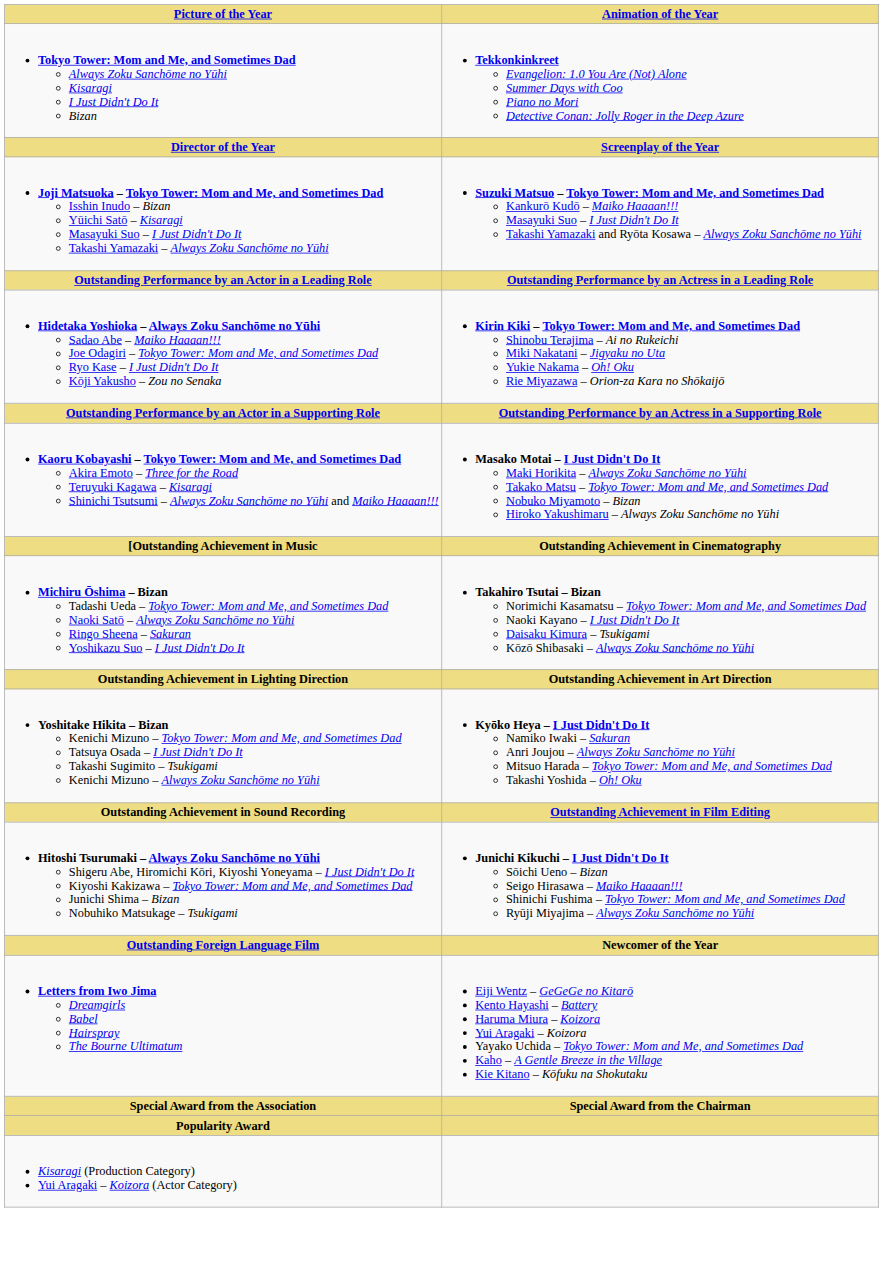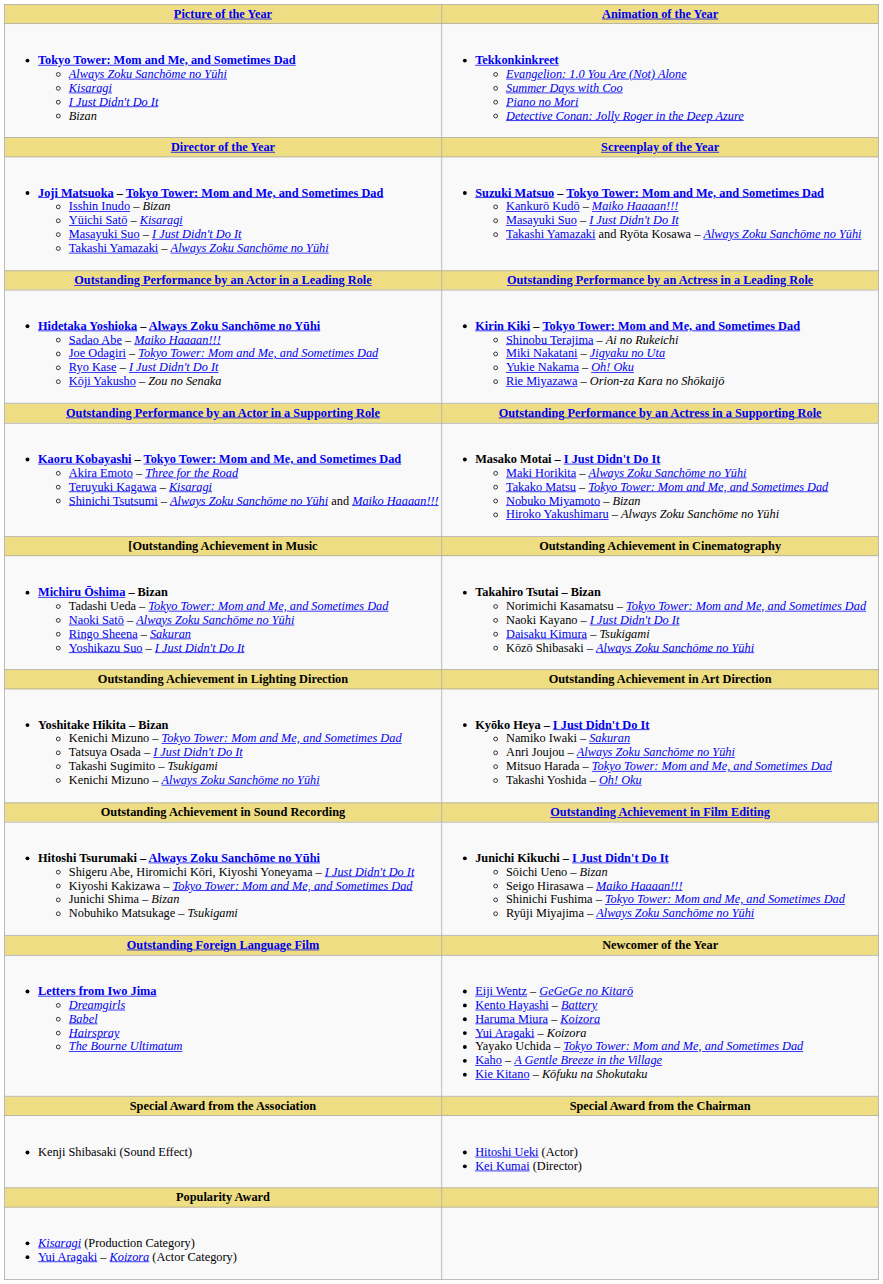+ row: Kenji Shibasaki (Sound Effect) | Hitoshi Ueki (Actor) Kei Kumai (Director)
